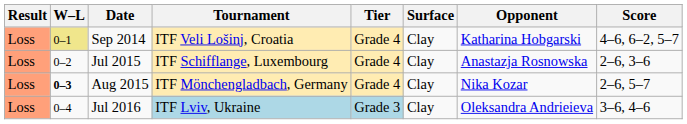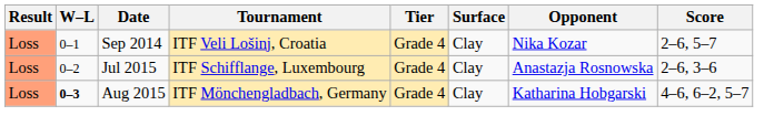Sep 2014 | W–L: khaki background -> no background
Sep 2014 | Opponent: Katharina Hobgarski -> Nika Kozar
Sep 2014 | Score: 4–6, 6–2, 5–7 -> 2–6, 5–7
Aug 2015 | Opponent: Nika Kozar -> Katharina Hobgarski
Aug 2015 | Score: 2–6, 5–7 -> 4–6, 6–2, 5–7
- row: Loss | 0–4 | Jul 2016 | ITF Lviv, Ukraine | Grade 3 | Clay | Oleksandra Andrieieva | 3–6, 4–6
